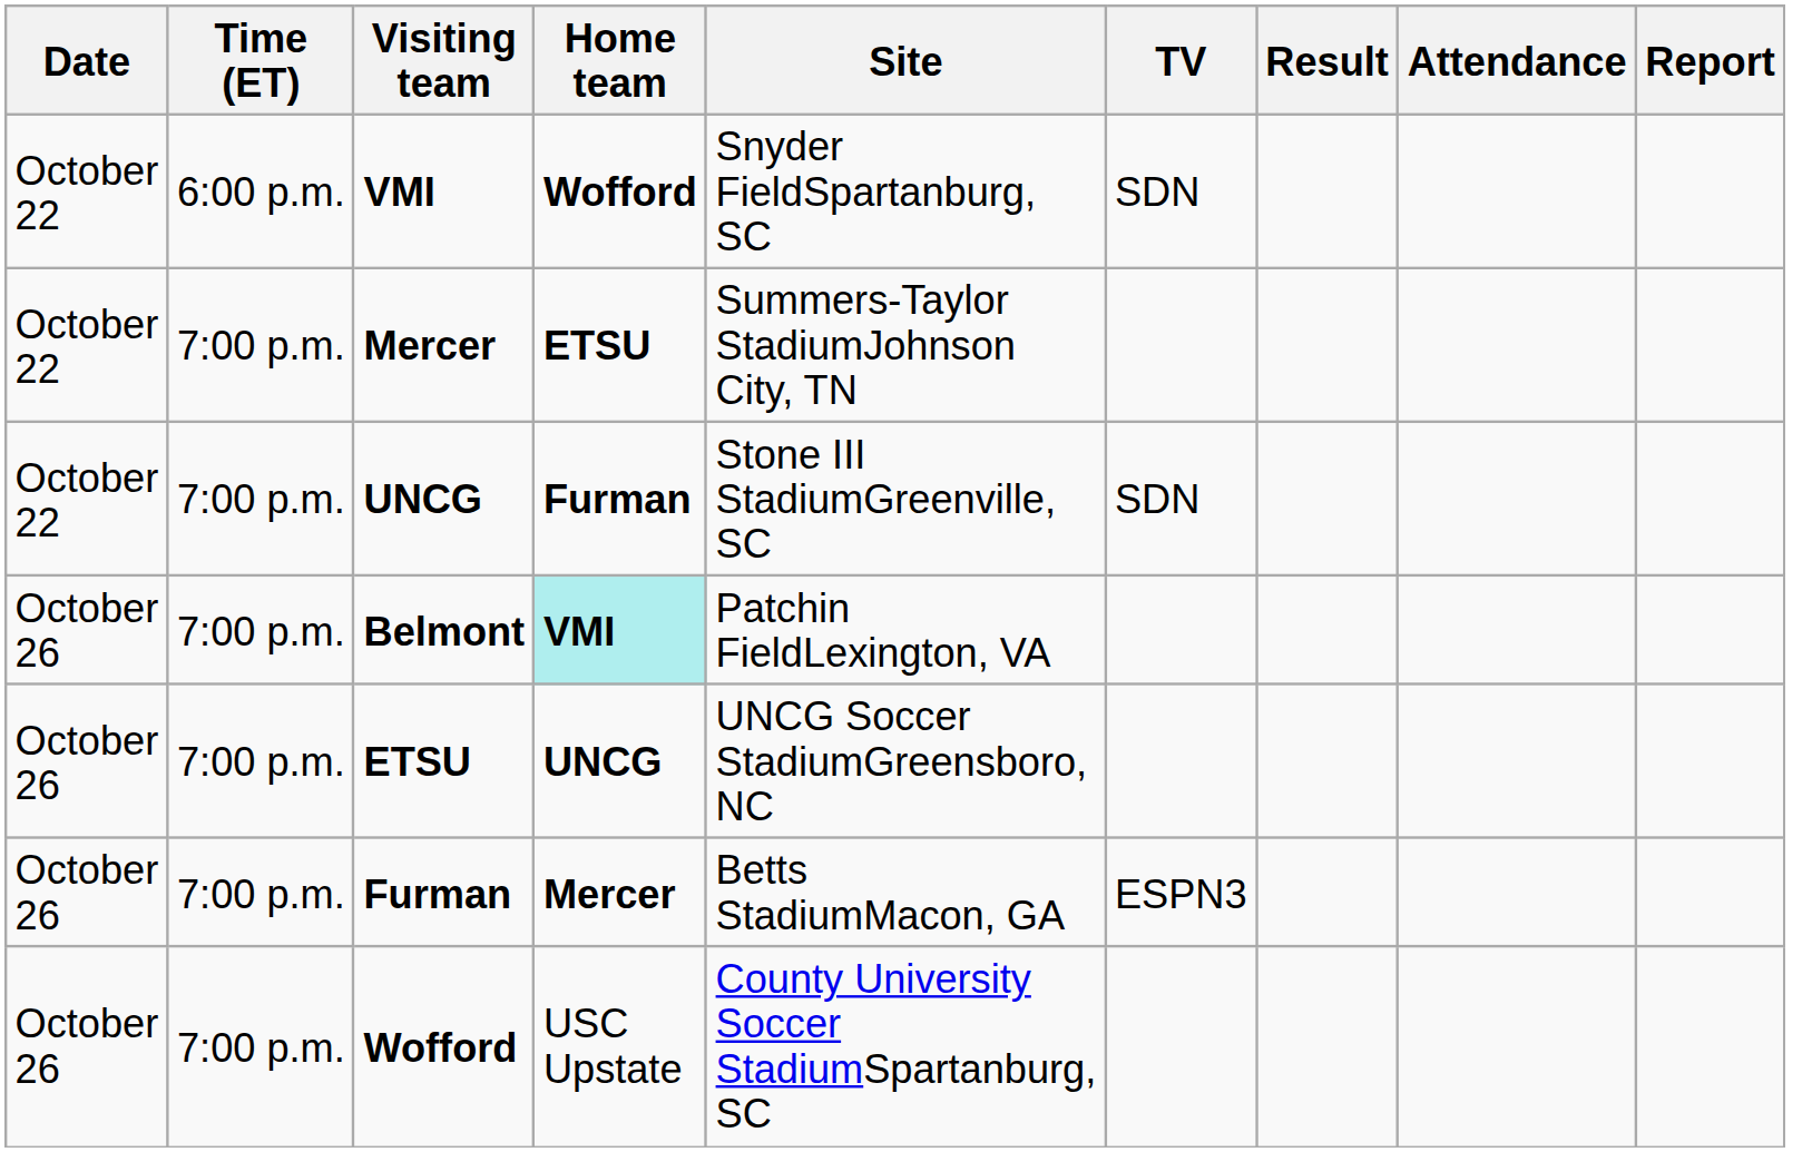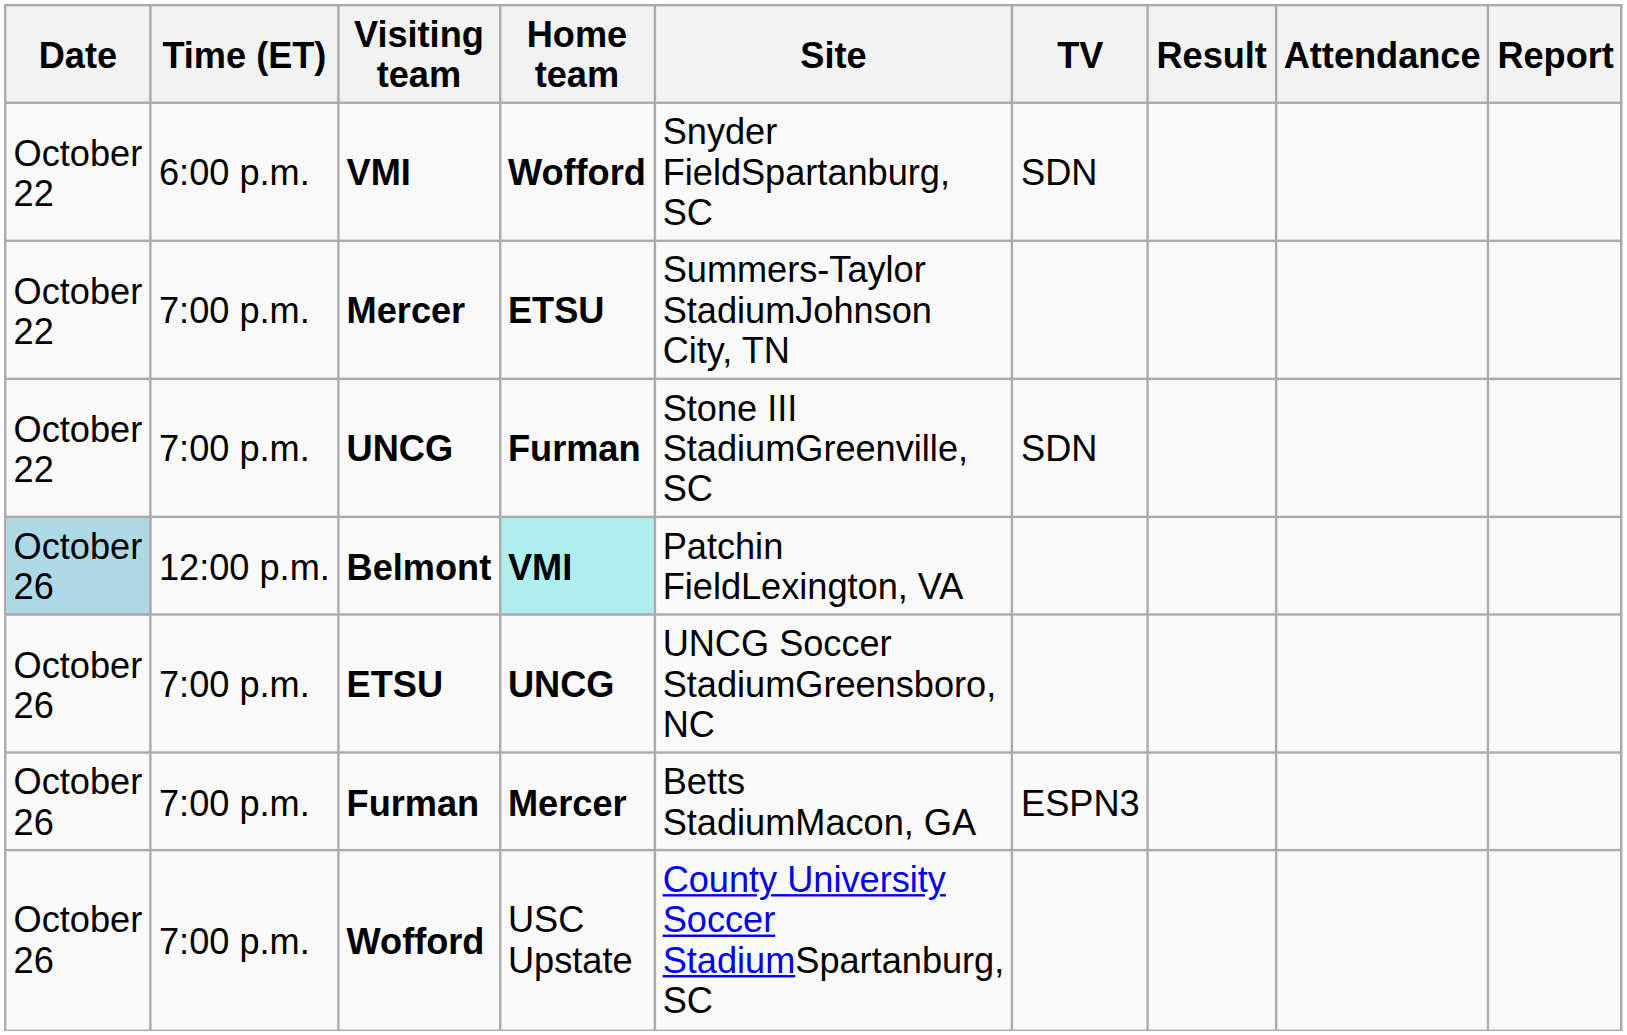Belmont | Date: no background -> lightblue background
Belmont | Time (ET): 7:00 p.m. -> 12:00 p.m.
